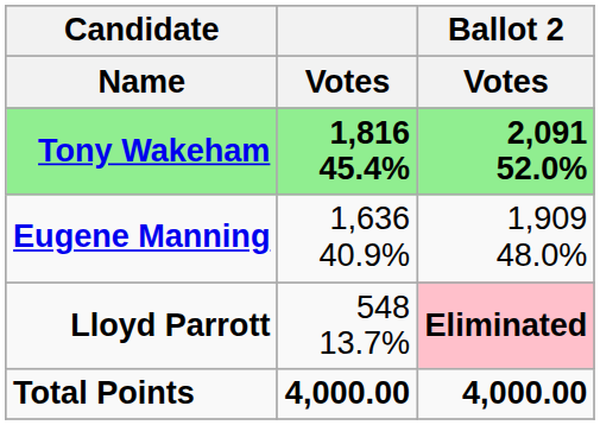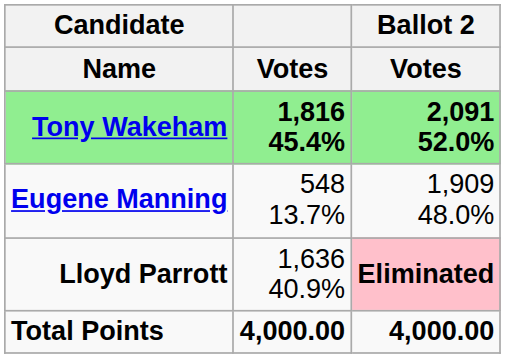Eugene Manning | Votes: 1,636 40.9% -> 548 13.7%
Lloyd Parrott | Votes: 548 13.7% -> 1,636 40.9%
